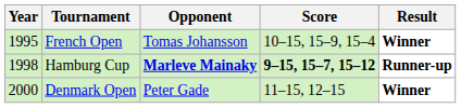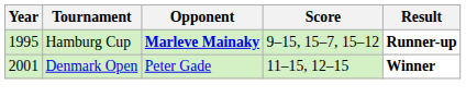- row: 1995 | French Open | Tomas Johansson | 10–15, 15–9, 15–4 | Winner
Hamburg Cup | Year: 1998 -> 1995
Hamburg Cup | Score: bold -> normal
Denmark Open | Year: 2000 -> 2001
